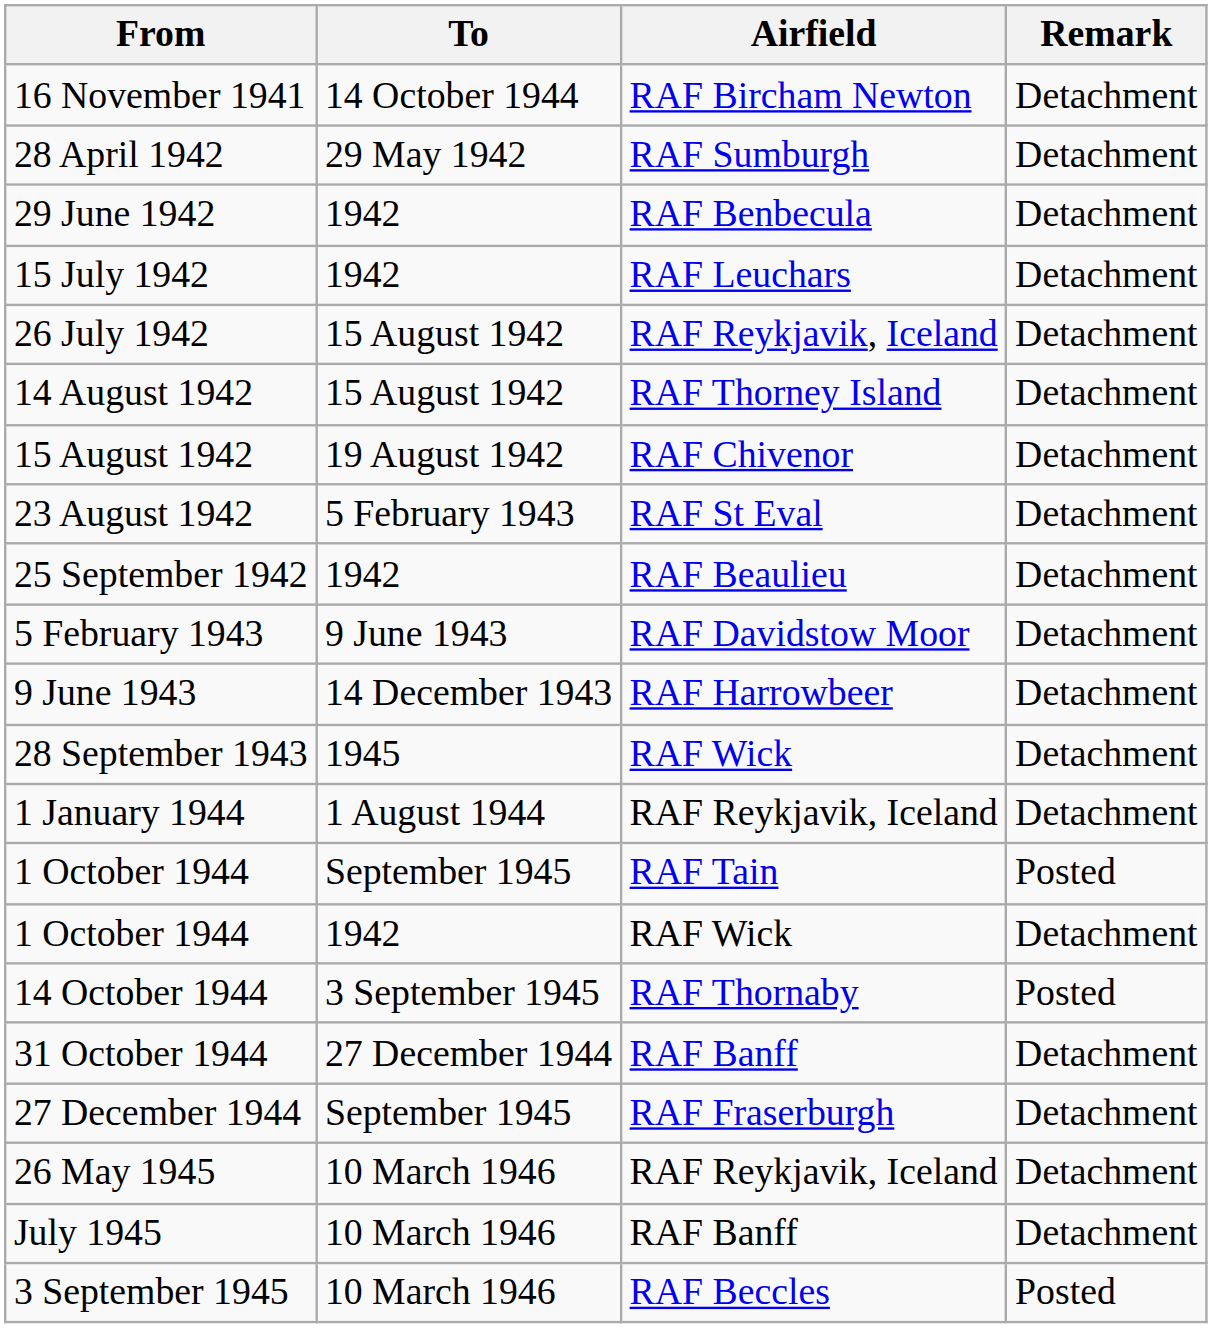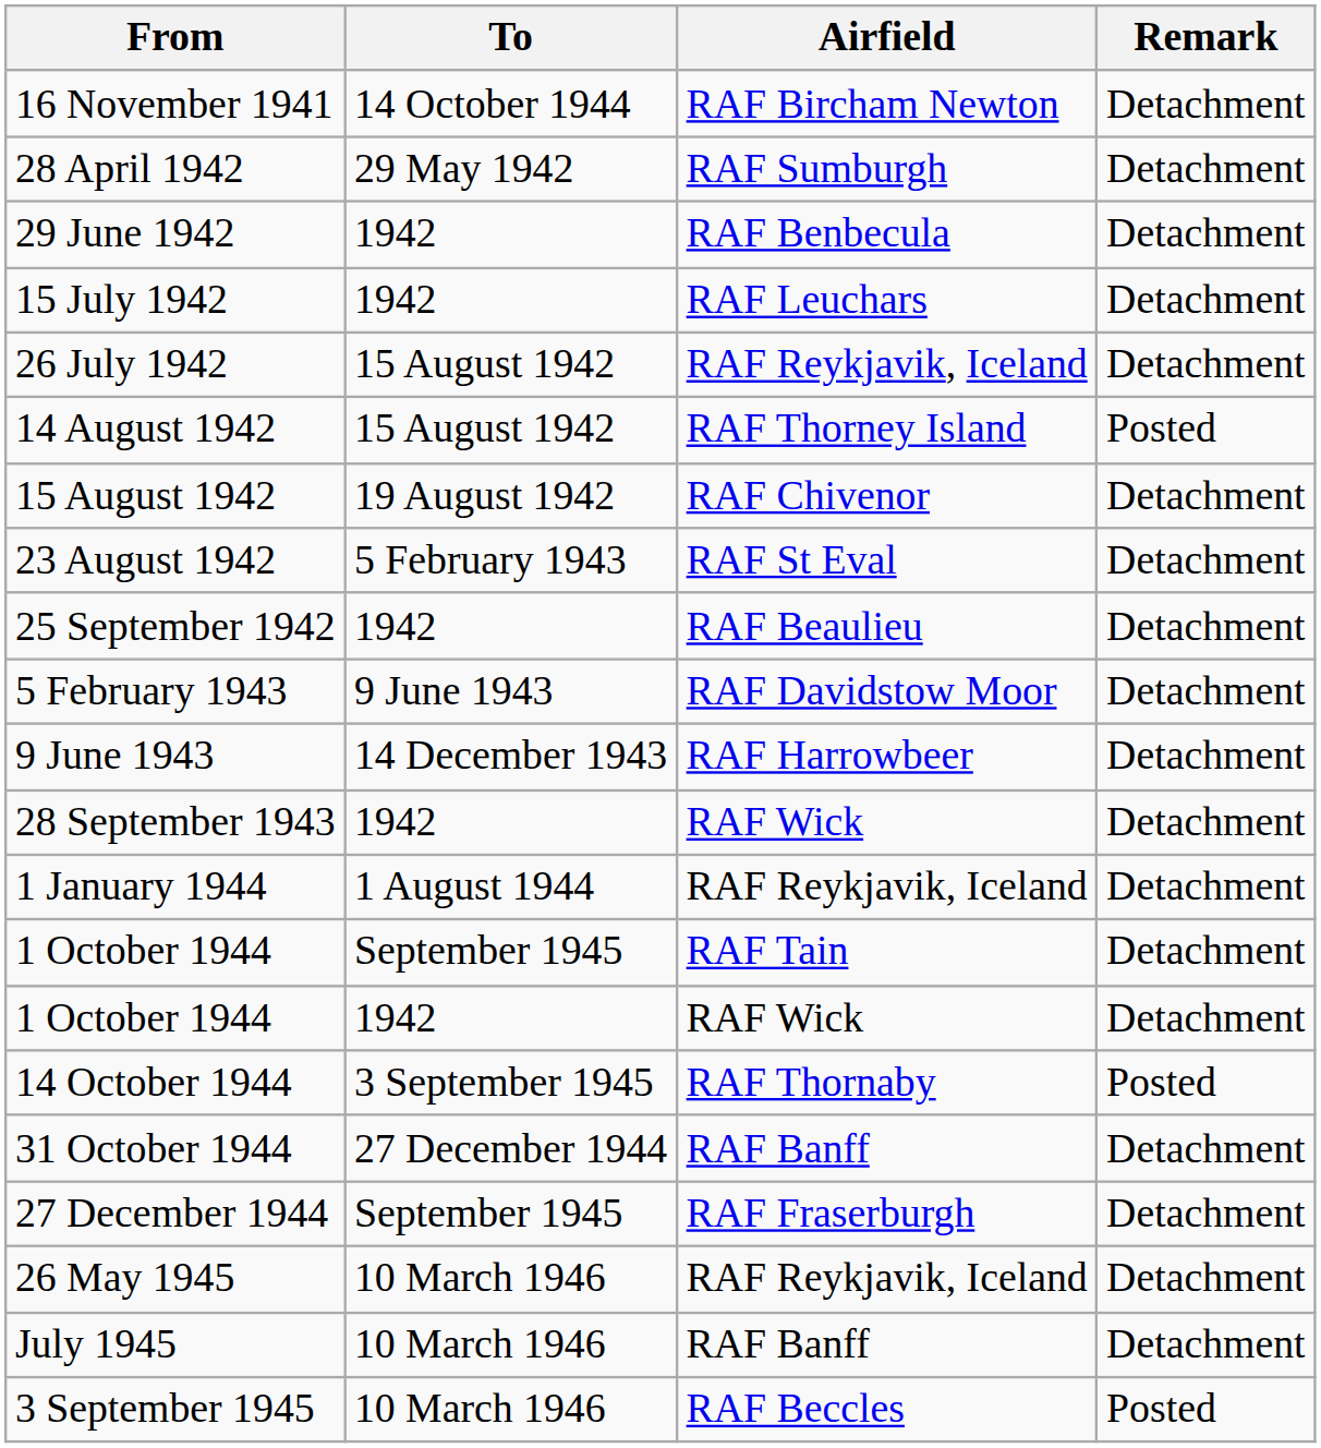14 August 1942 | Remark: Detachment -> Posted
28 September 1943 | To: 1945 -> 1942
1 October 1944 / RAF Tain | Remark: Posted -> Detachment
